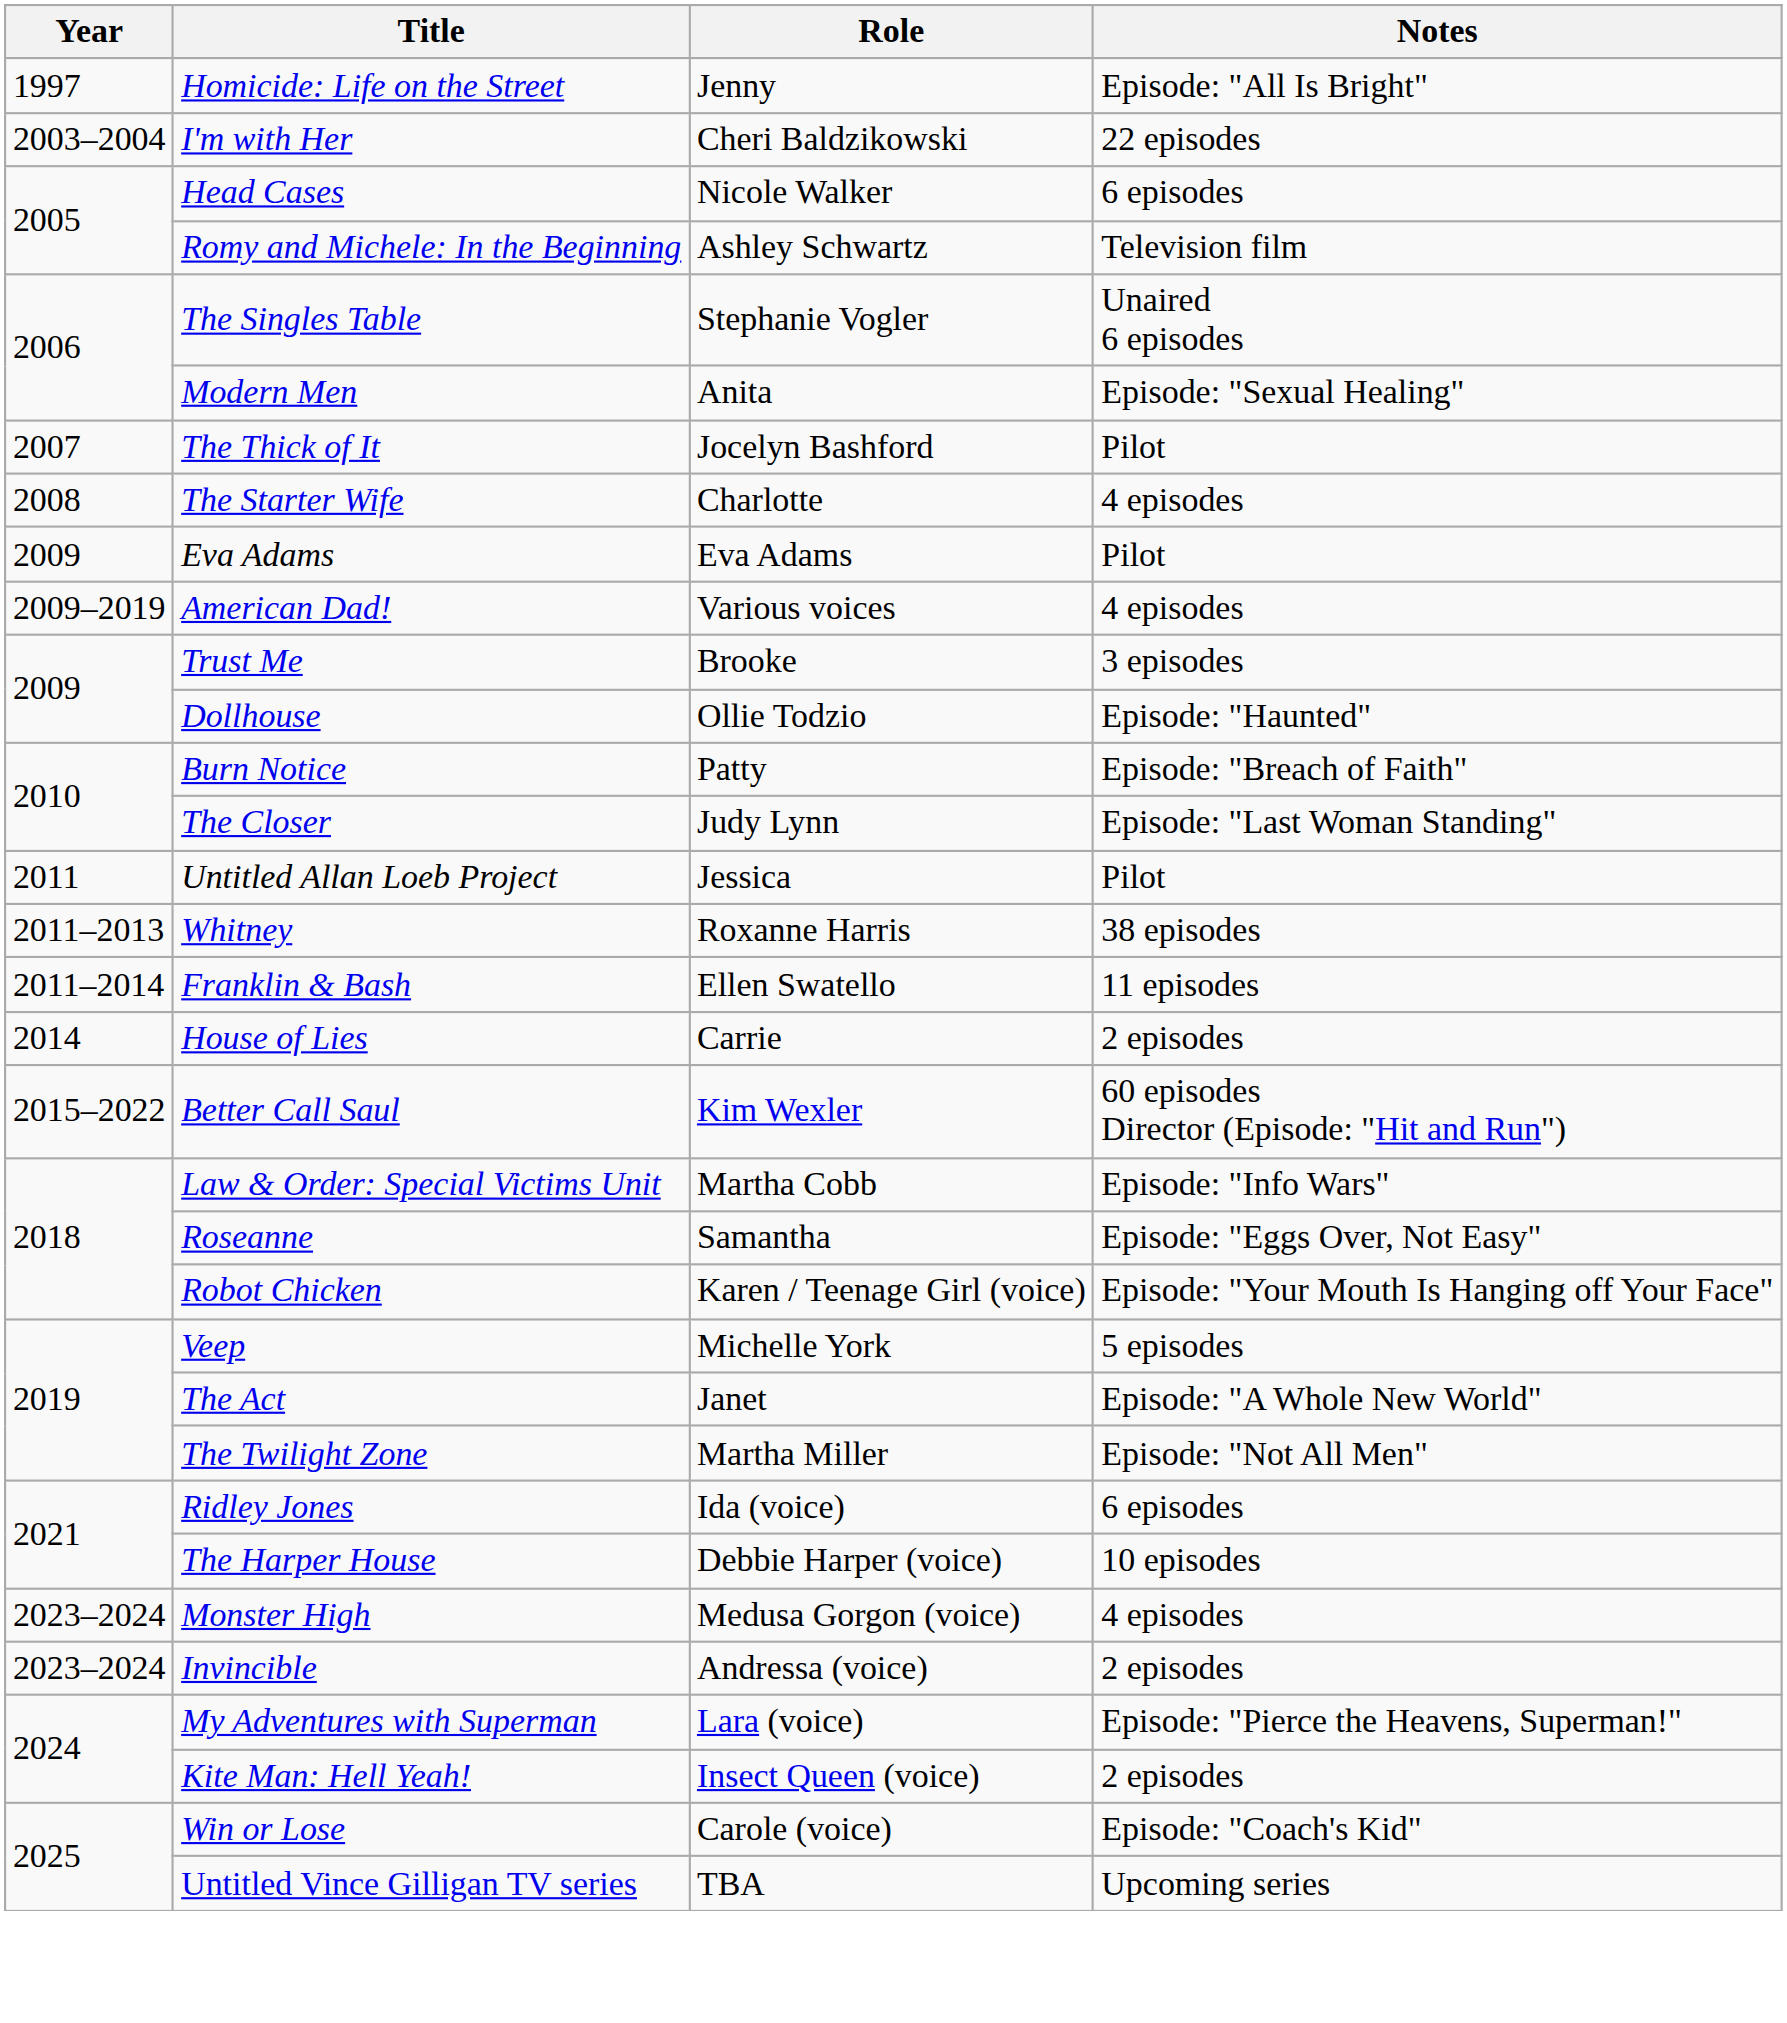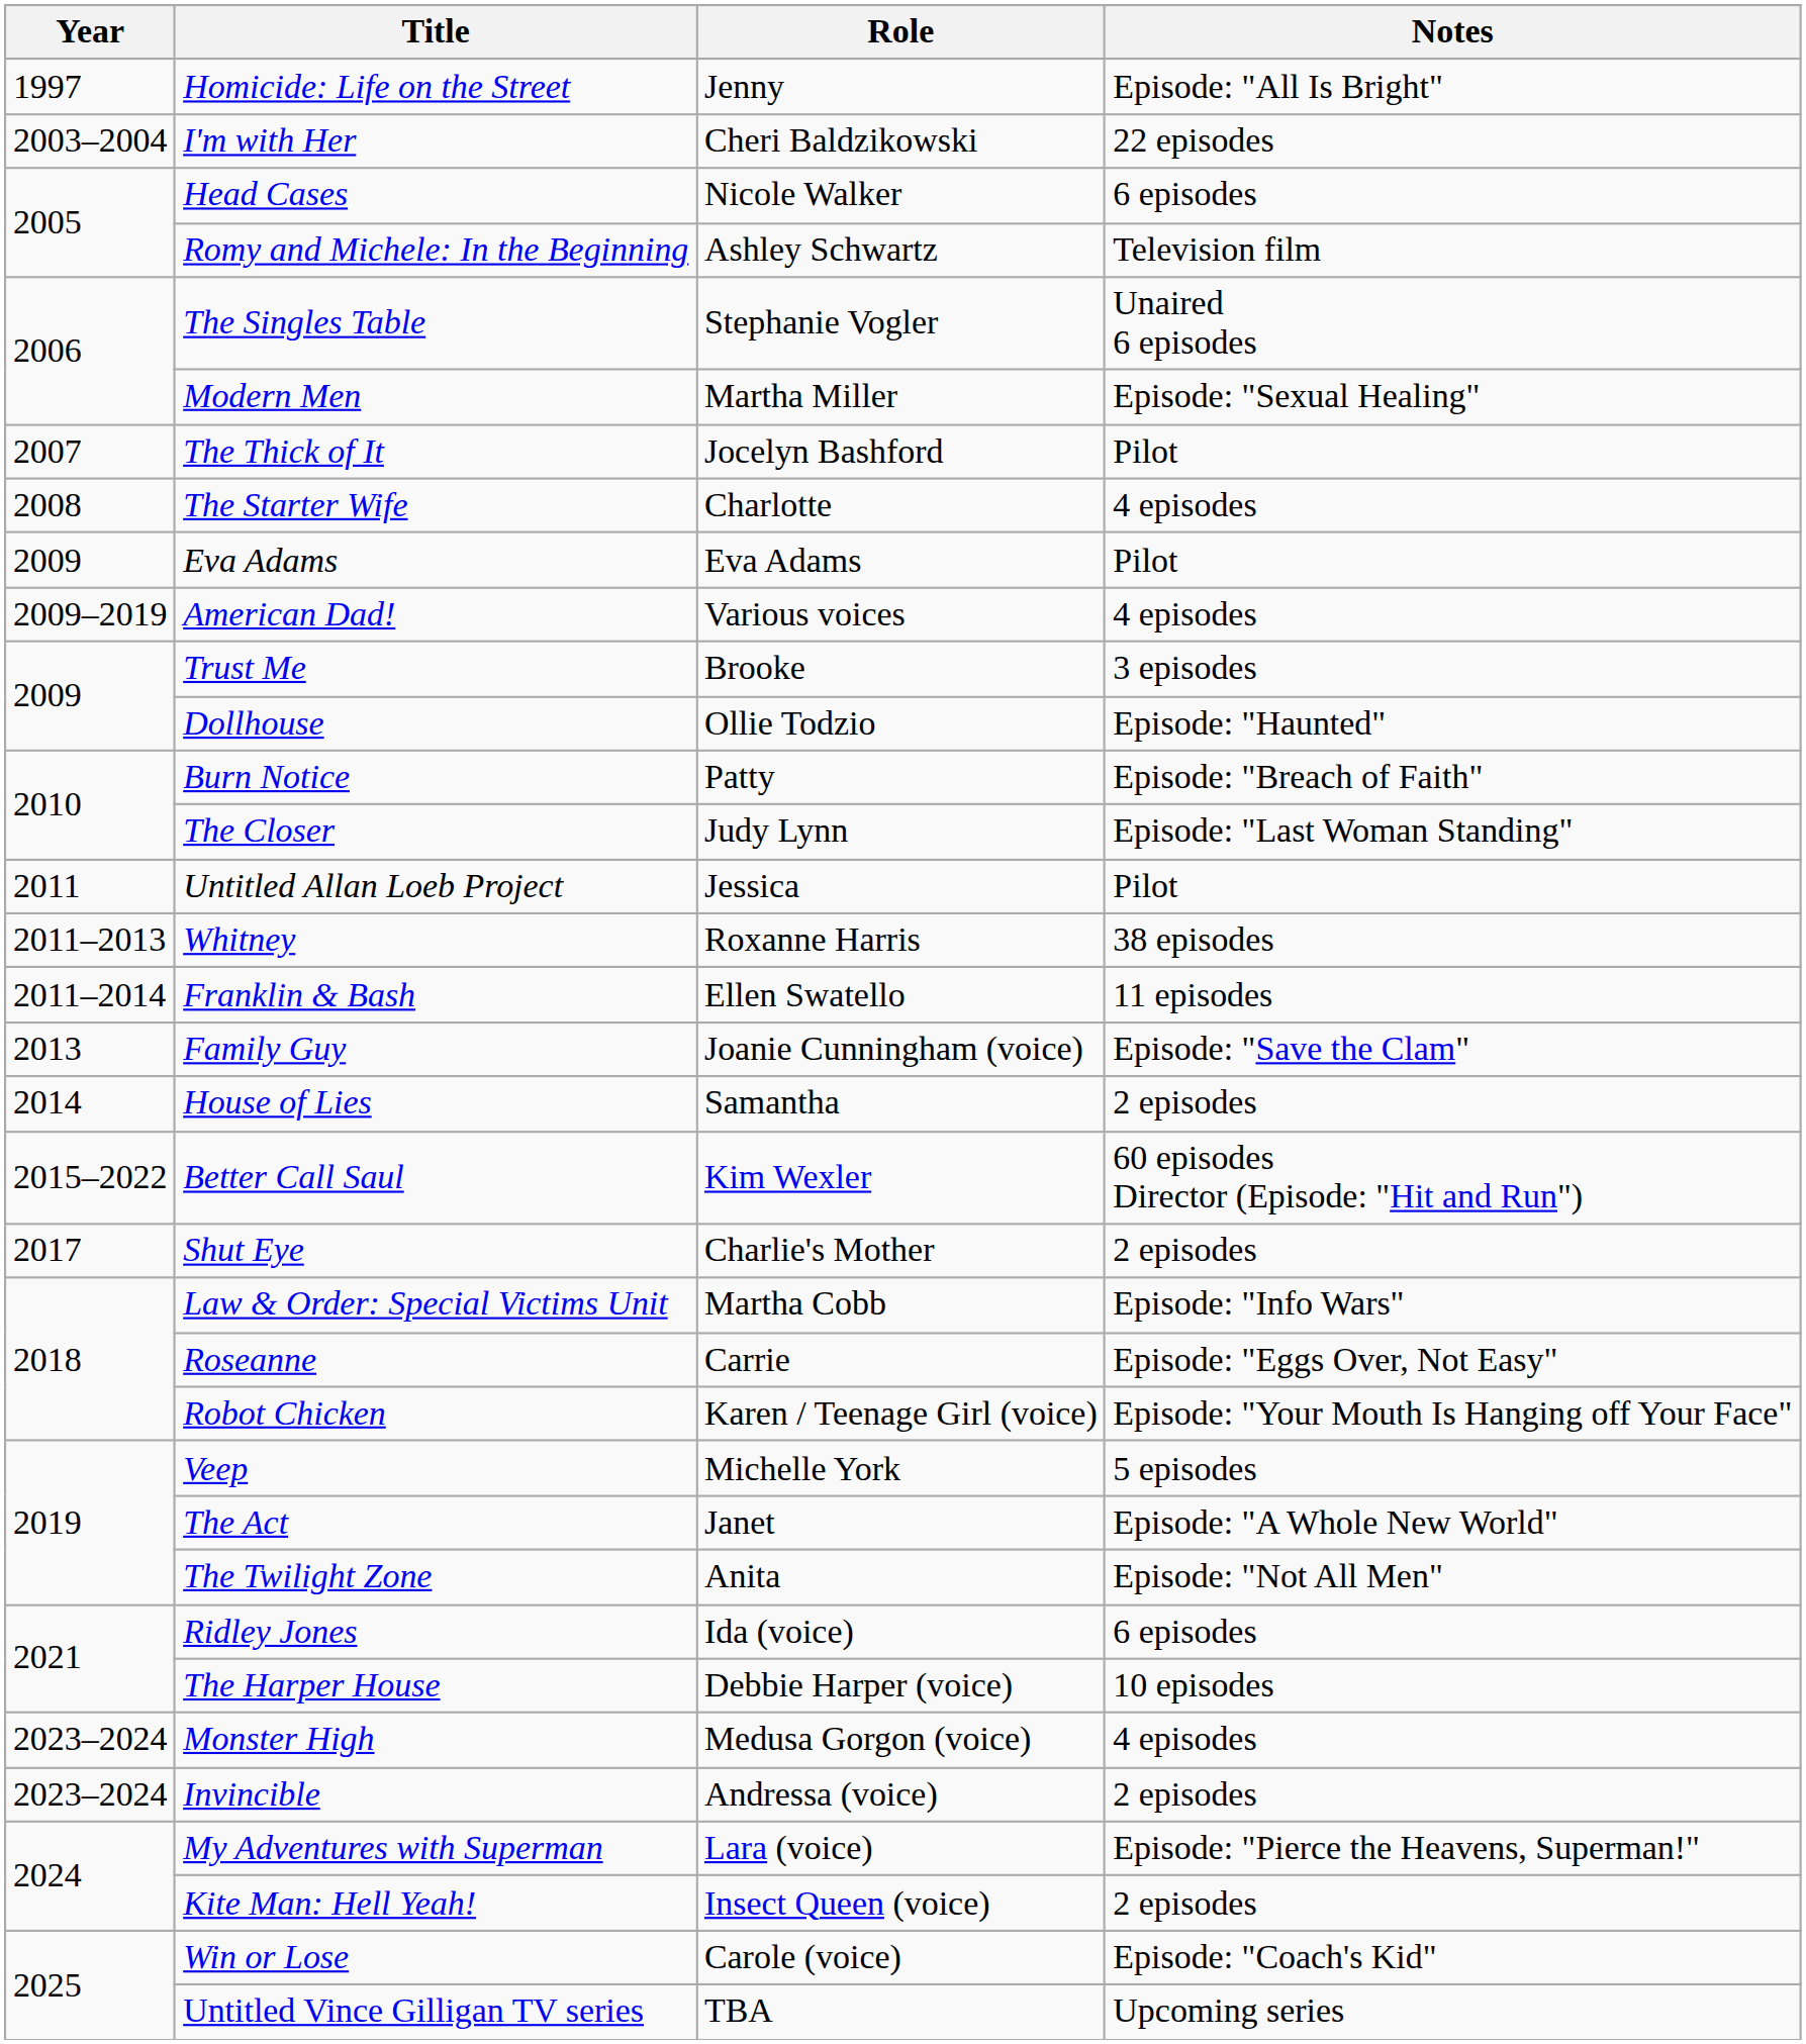Modern Men | Role: Anita -> Martha Miller
+ row: 2013 | Family Guy | Joanie Cunningham (voice) | Episode: "Save the Clam"
House of Lies | Role: Carrie -> Samantha
+ row: 2017 | Shut Eye | Charlie's Mother | 2 episodes
Roseanne | Role: Samantha -> Carrie
The Twilight Zone | Role: Martha Miller -> Anita
